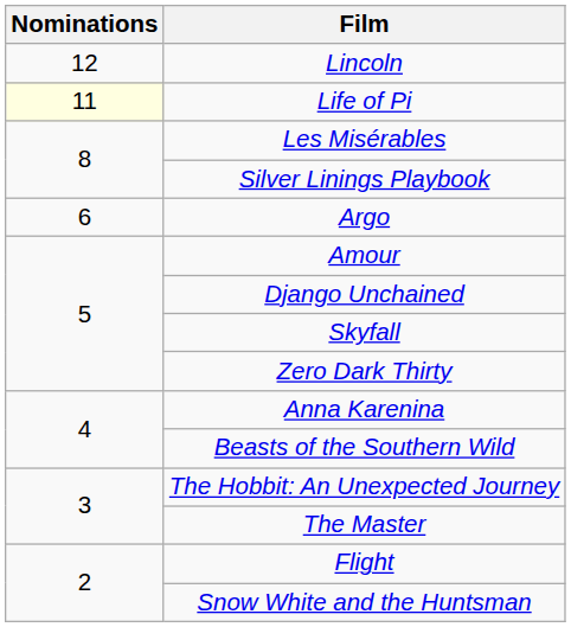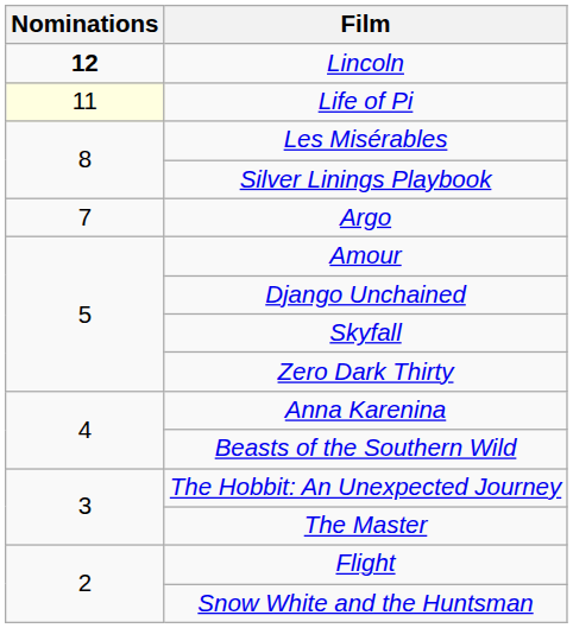Lincoln | Nominations: normal -> bold
Argo | Nominations: 6 -> 7
